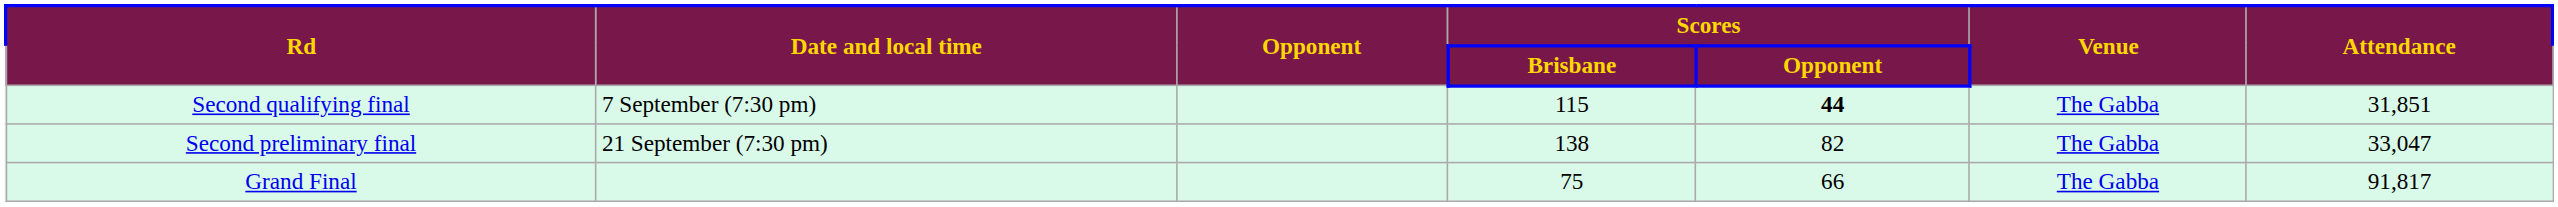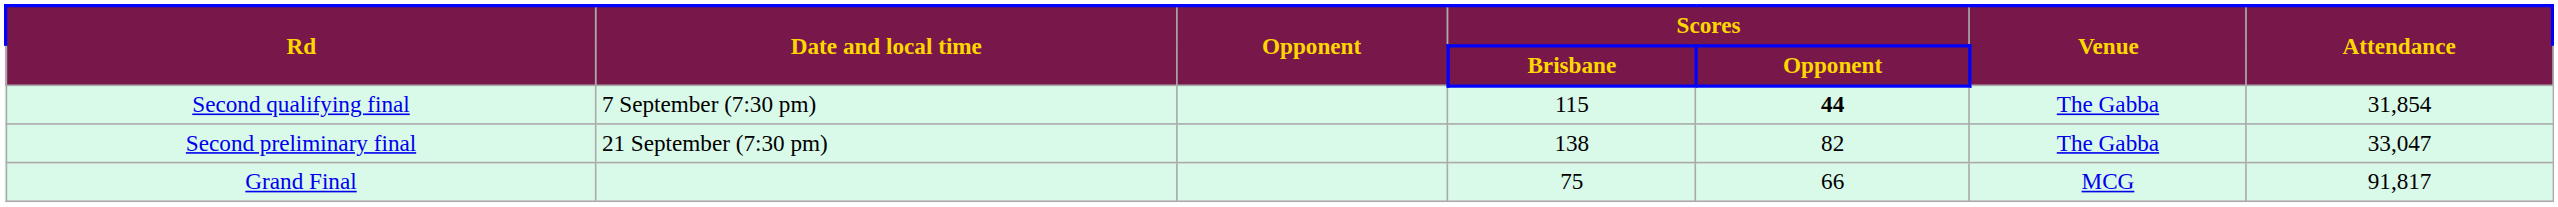Second qualifying final | Attendance: 31,851 -> 31,854
Grand Final | Venue: The Gabba -> MCG
